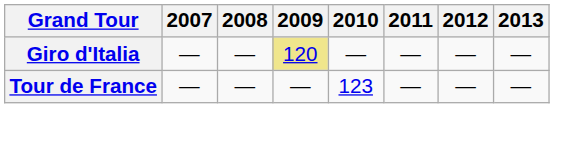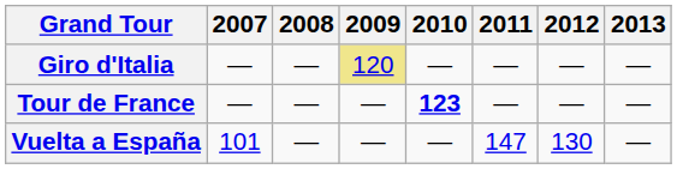Tour de France | 2010: normal -> bold
+ row: Vuelta a España | 101 | — | — | — | 147 | 130 | —
